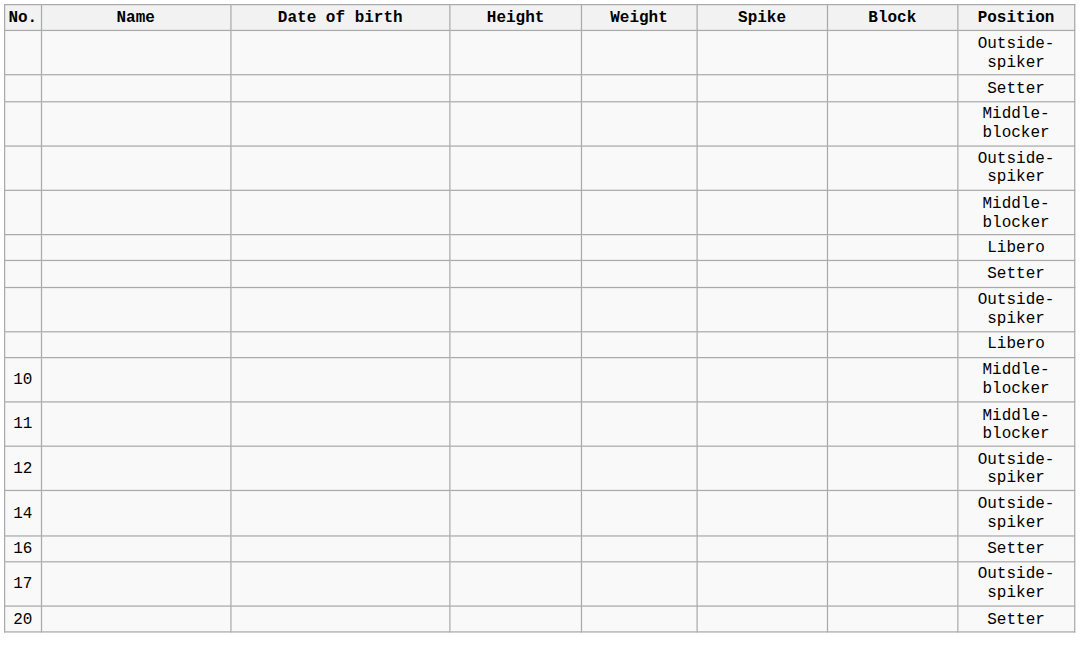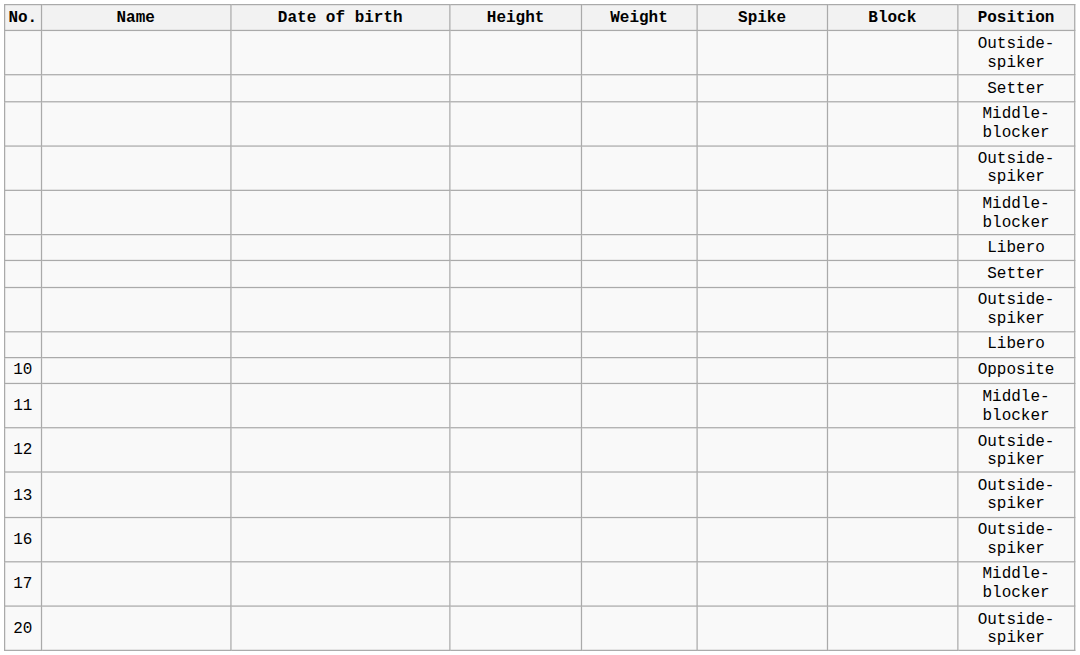10 | Position: Middle-blocker -> Opposite
+ row: 13 | Outside-spiker
- row: 14 | Outside-spiker
16 | Position: Setter -> Outside-spiker
17 | Position: Outside-spiker -> Middle-blocker
20 | Position: Setter -> Outside-spiker
